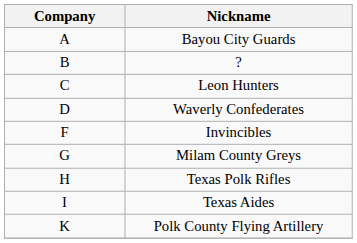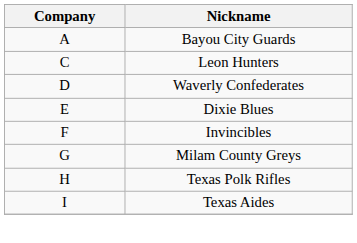- row: B | ?
+ row: E | Dixie Blues
- row: K | Polk County Flying Artillery
